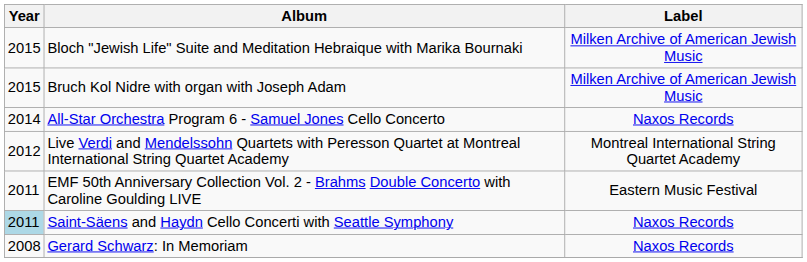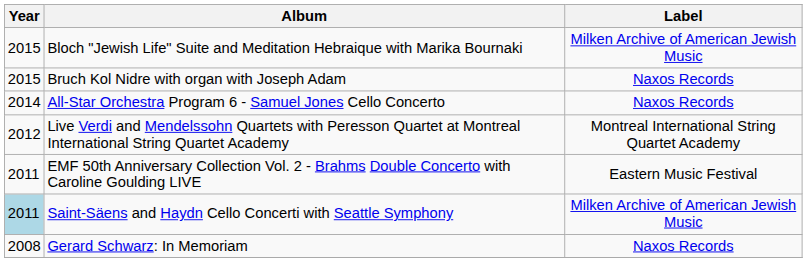Bruch Kol Nidre with organ with Joseph Adam | Label: Milken Archive of American Jewish Music -> Naxos Records
Saint-Säens and Haydn Cello Concerti with Seattle Symphony | Label: Naxos Records -> Milken Archive of American Jewish Music
